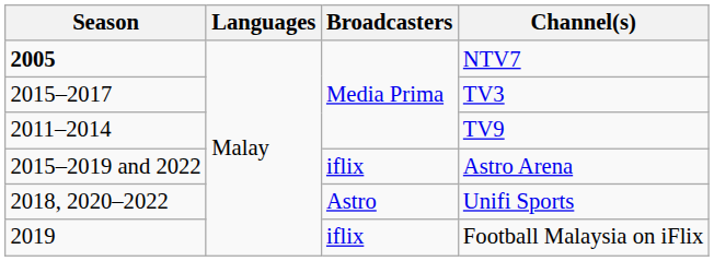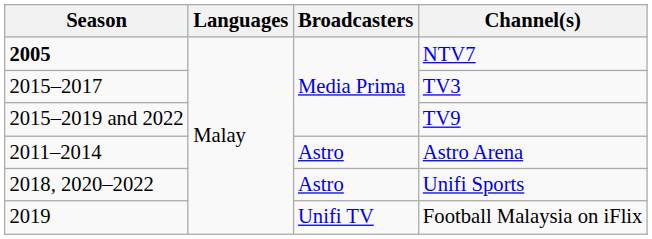TV9 | Season: 2011–2014 -> 2015–2019 and 2022
Astro Arena | Season: 2015–2019 and 2022 -> 2011–2014
Astro Arena | Broadcasters: iflix -> Astro
Football Malaysia on iFlix | Broadcasters: iflix -> Unifi TV
